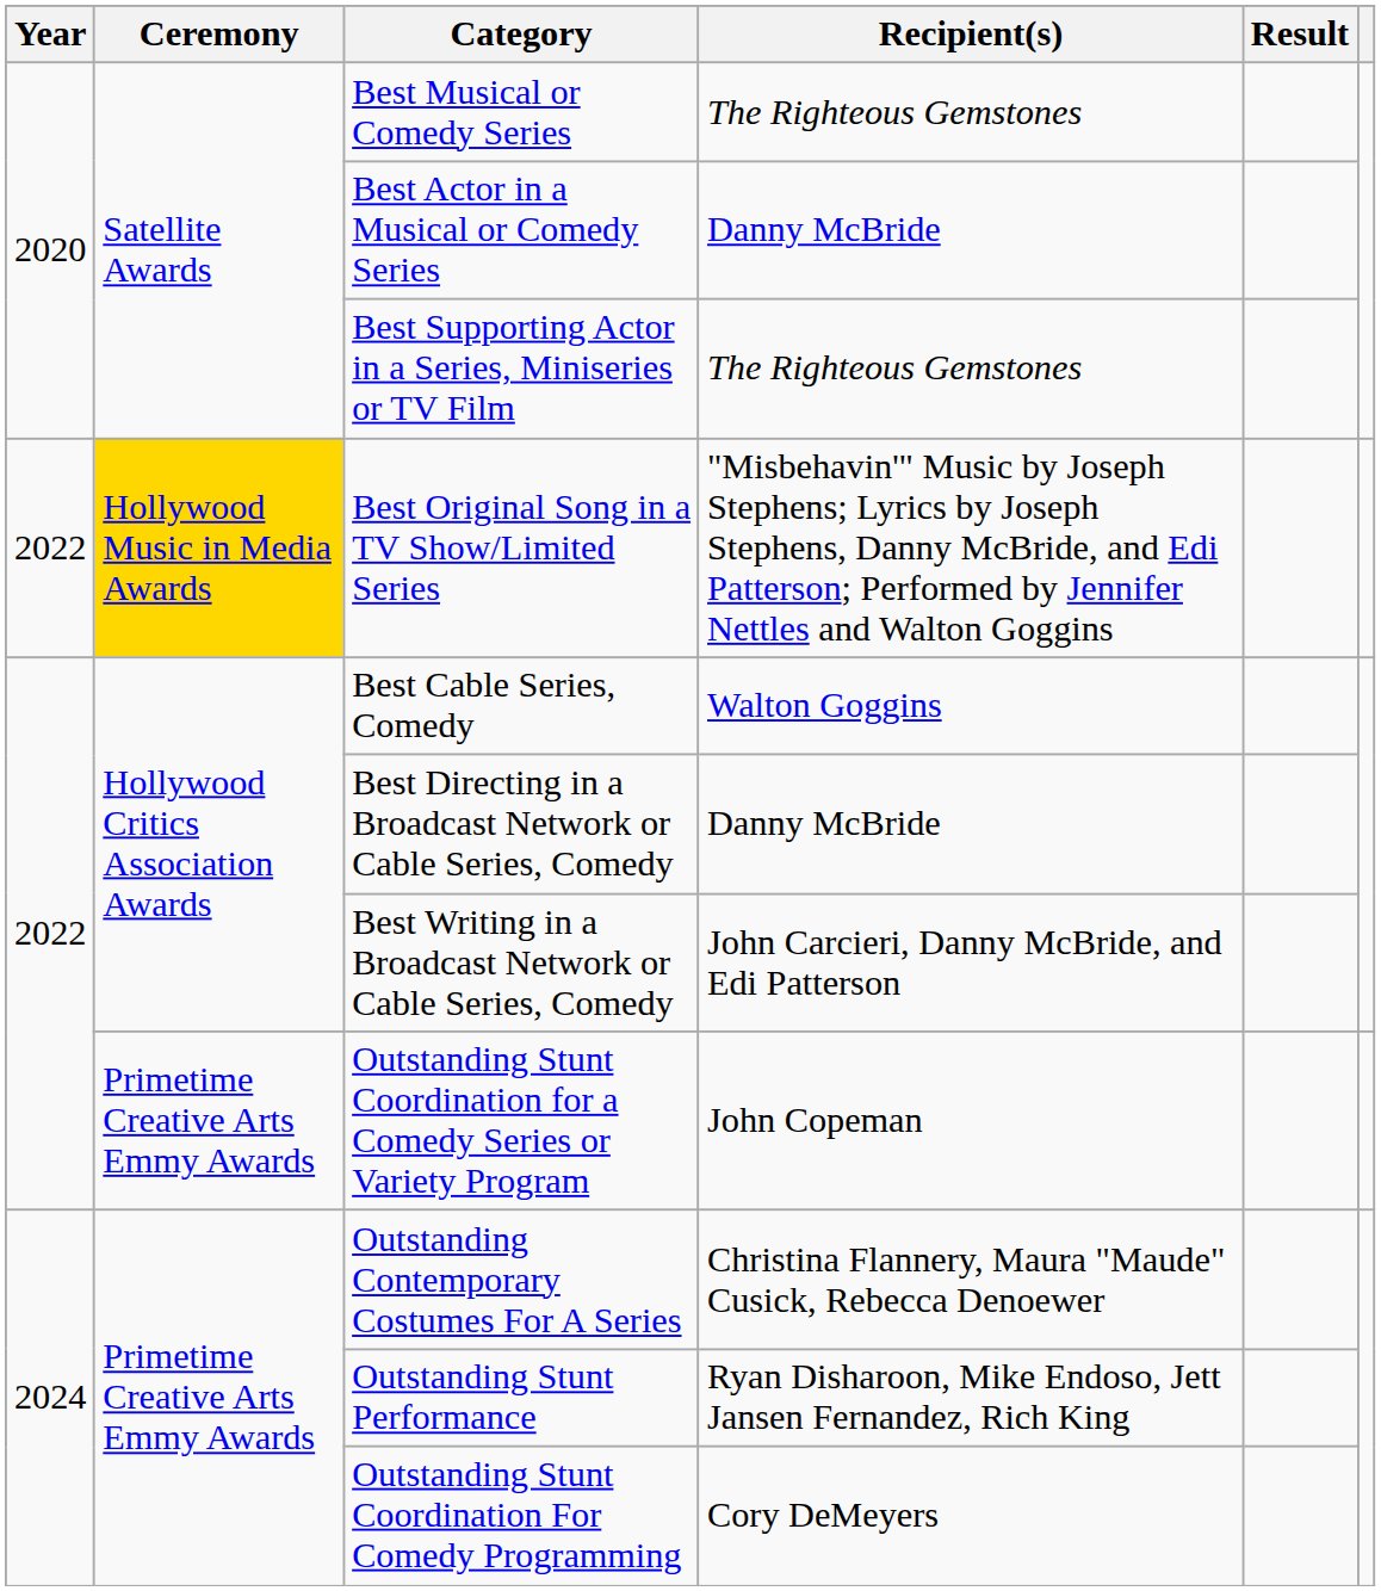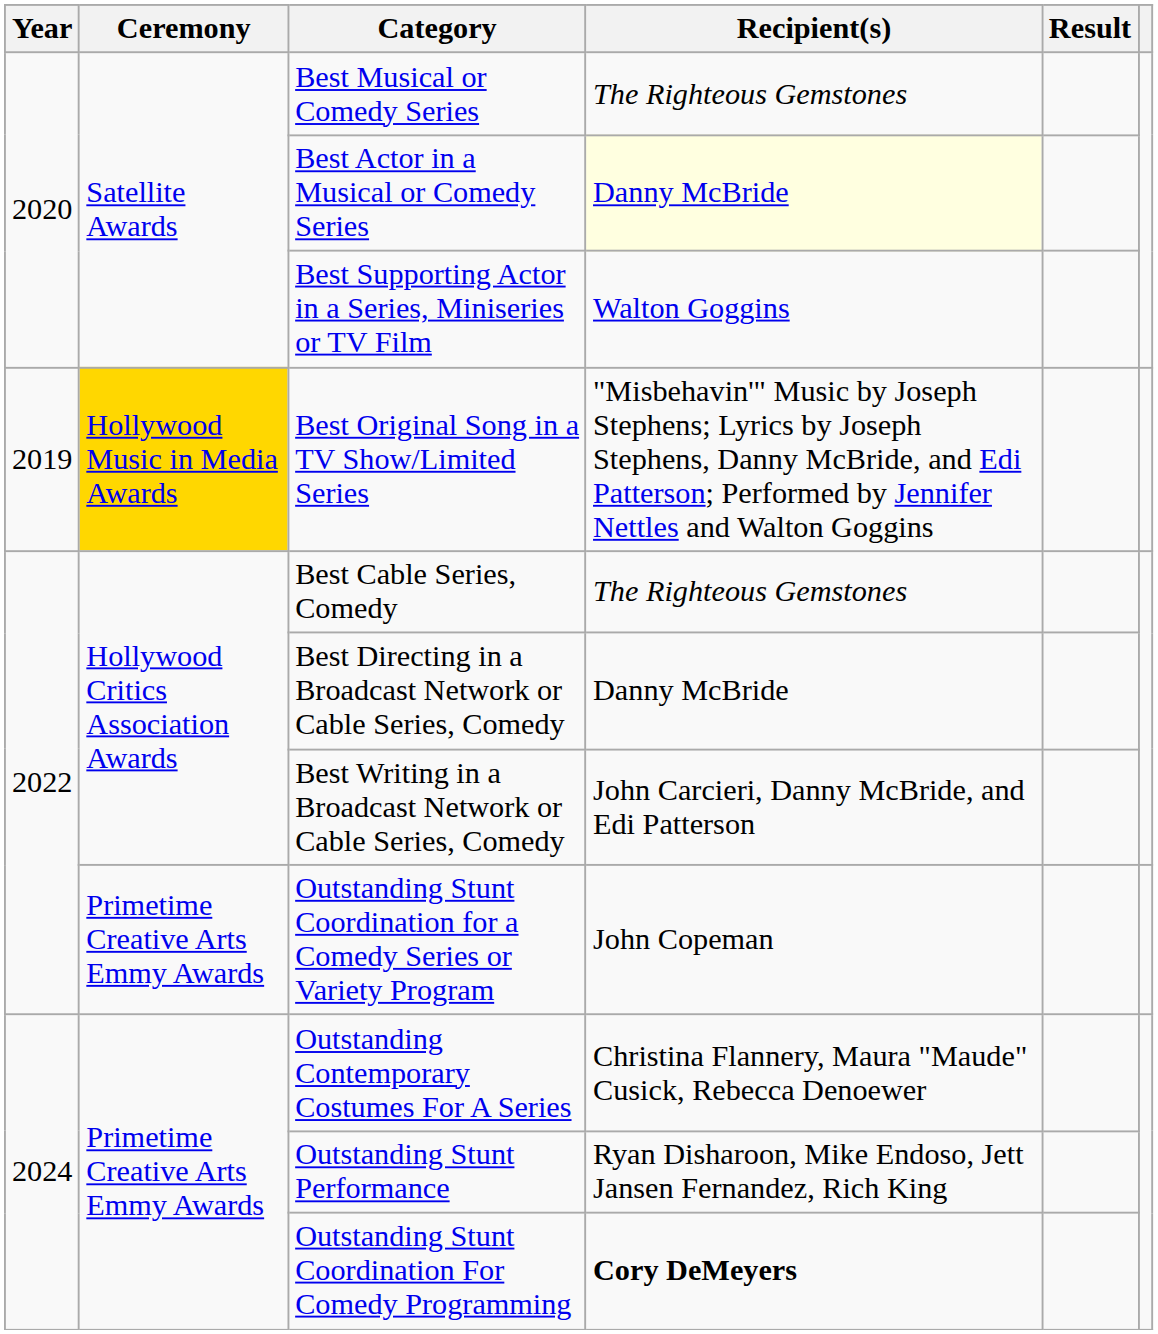Best Actor in a Musical or Comedy Series | Recipient(s): no background -> lightyellow background
Best Supporting Actor in a Series, Miniseries or TV Film | Recipient(s): The Righteous Gemstones -> Walton Goggins
Best Original Song in a TV Show/Limited Series | Year: 2022 -> 2019
Best Cable Series, Comedy | Recipient(s): Walton Goggins -> The Righteous Gemstones
Outstanding Stunt Coordination For Comedy Programming | Recipient(s): normal -> bold
